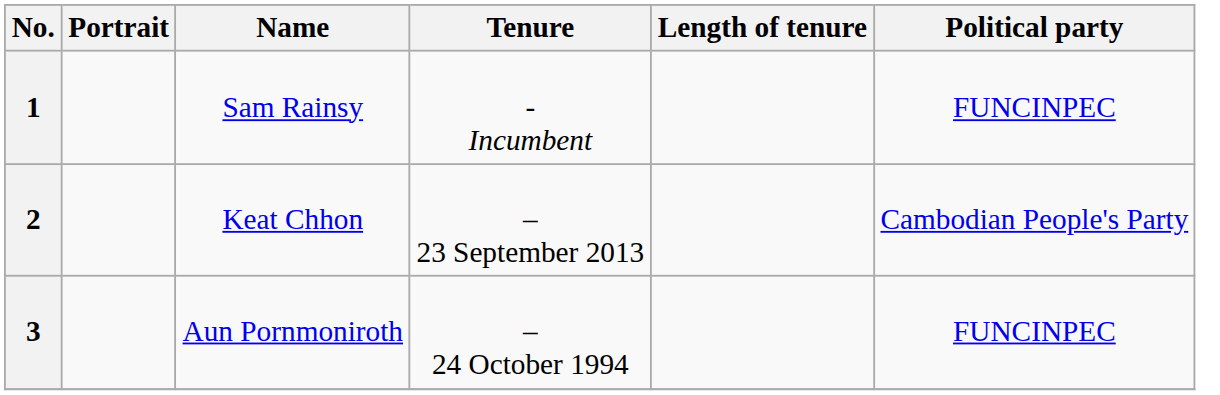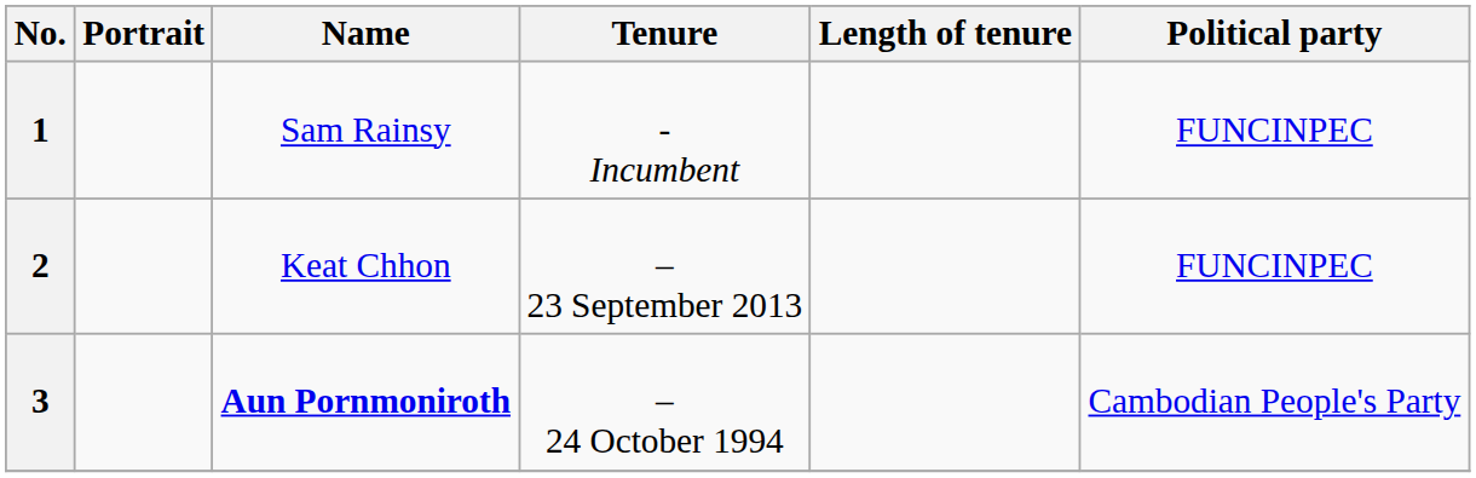2 | Political party: Cambodian People's Party -> FUNCINPEC
3 | Name: normal -> bold
3 | Political party: FUNCINPEC -> Cambodian People's Party
